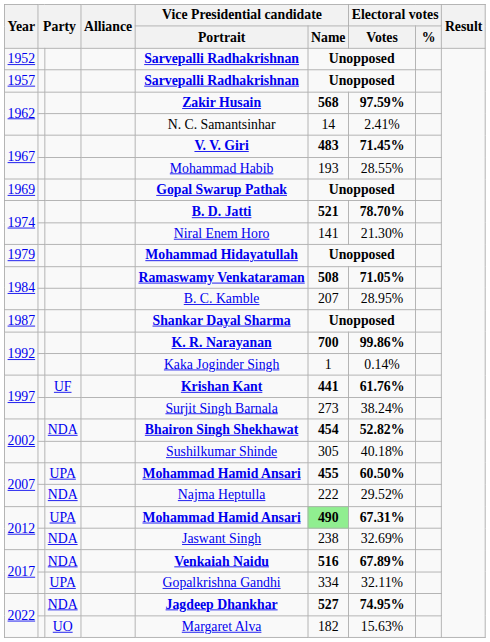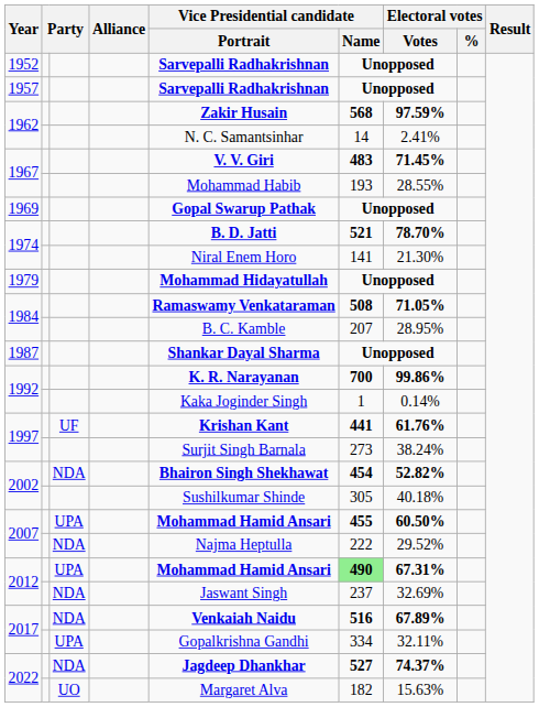2012 / NDA | Vice Presidential candidate / Name: 238 -> 237
2022 / NDA | Electoral votes / Votes: 74.95% -> 74.37%
